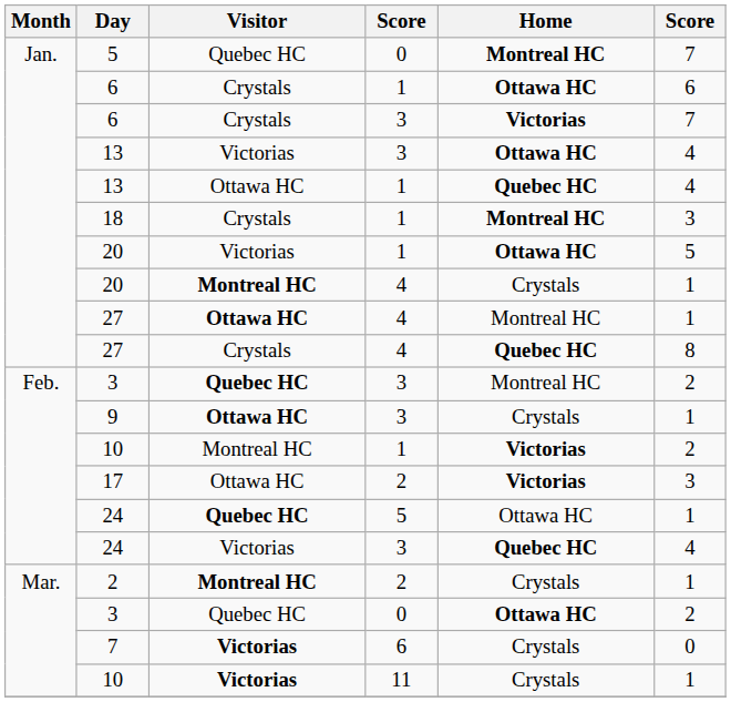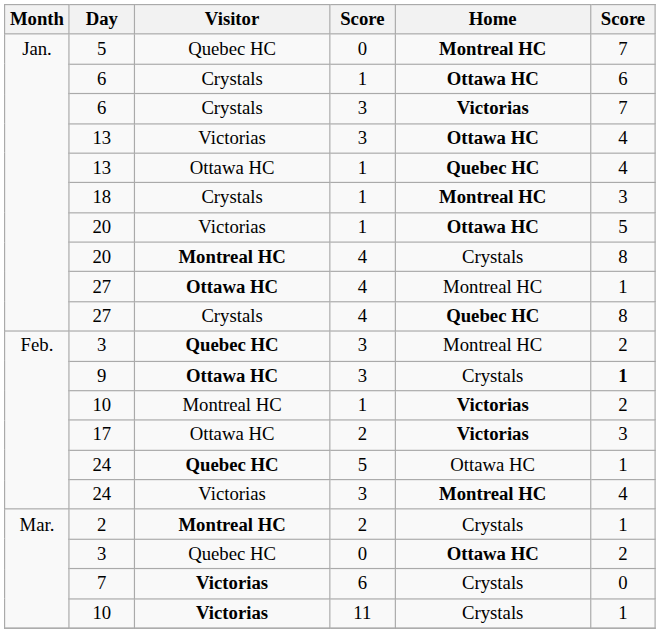20 / 4 | column 6: 1 -> 8
9 | column 6: normal -> bold
24 / 3 | Home: Quebec HC -> Montreal HC
